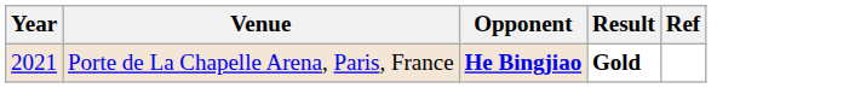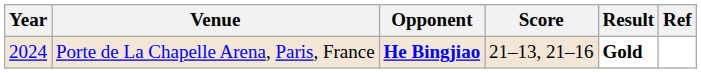+ column: Score | 21–13, 21–16
Porte de La Chapelle Arena, Paris, France | Year: 2021 -> 2024
